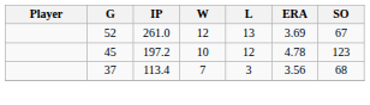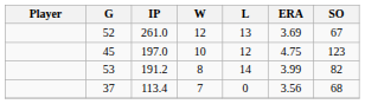45 | IP: 197.2 -> 197.0
45 | ERA: 4.78 -> 4.75
+ row: 53 | 191.2 | 8 | 14 | 3.99 | 82
37 | L: 3 -> 0
